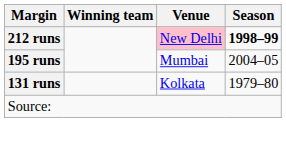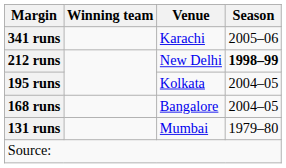+ row: 341 runs | Karachi | 2005–06
212 runs | Venue: pink background -> no background
195 runs | Venue: Mumbai -> Kolkata
+ row: 168 runs | Bangalore | 2004–05
131 runs | Venue: Kolkata -> Mumbai
